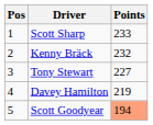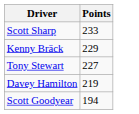- column: Pos | 1 | 2 | 3 | 4 | 5
Kenny Bräck | Points: 232 -> 229
Scott Goodyear | Points: lightsalmon background -> no background
